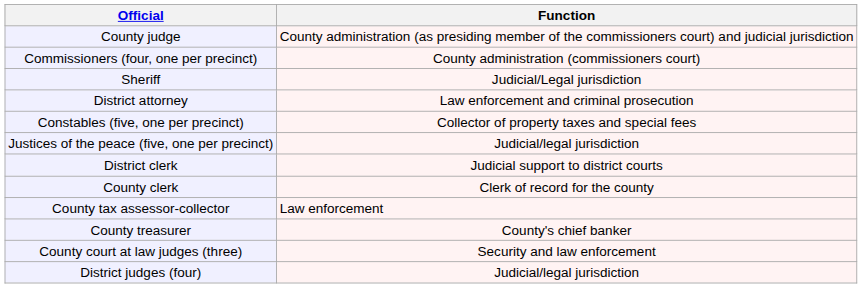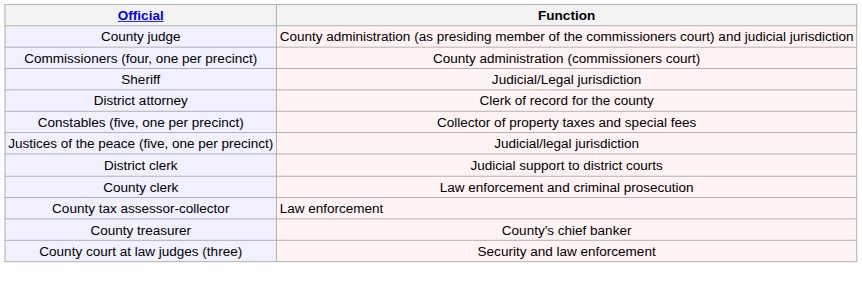District attorney | Function: Law enforcement and criminal prosecution -> Clerk of record for the county
County clerk | Function: Clerk of record for the county -> Law enforcement and criminal prosecution
- row: District judges (four) | Judicial/legal jurisdiction
